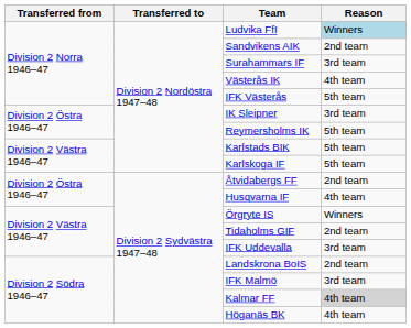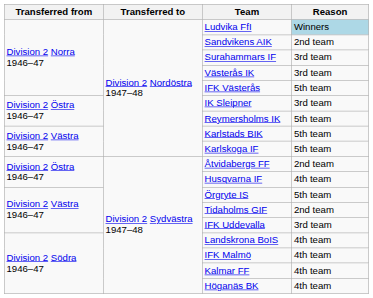Västerås IK | Reason: 4th team -> 3rd team
Örgryte IS | Reason: Winners -> 5th team
Landskrona BoIS | Reason: 2nd team -> 4th team
IFK Malmö | Reason: 3rd team -> 4th team
Kalmar FF | Reason: lightgrey background -> no background
